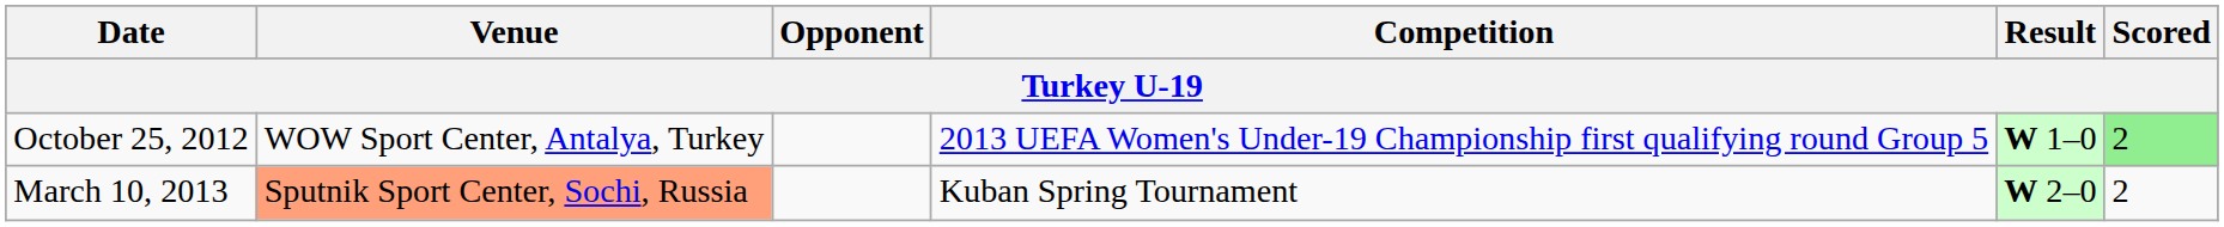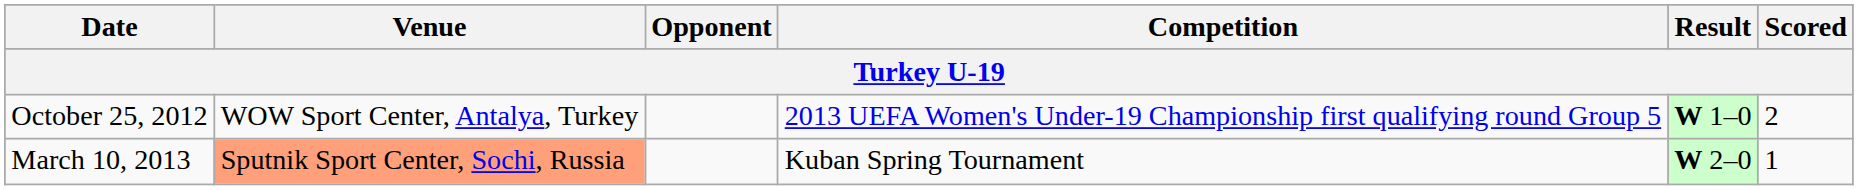October 25, 2012 | Scored: lightgreen background -> no background
March 10, 2013 | Scored: 2 -> 1
